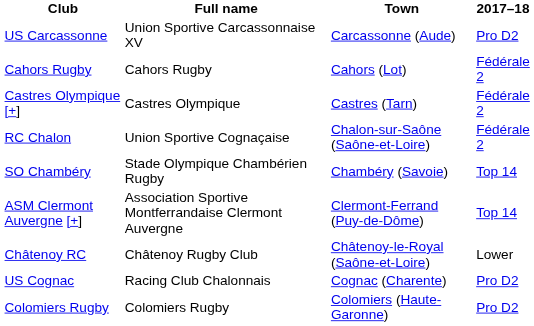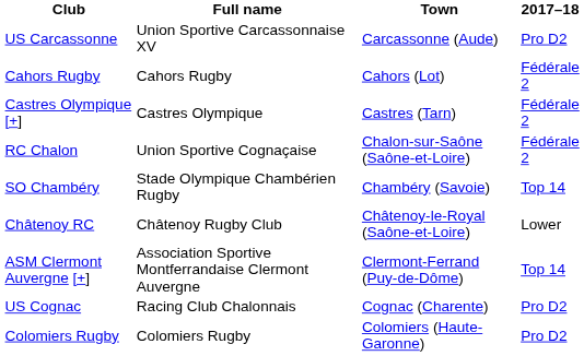rows swapped: Châtenoy RC <-> ASM Clermont Auvergne [+]
